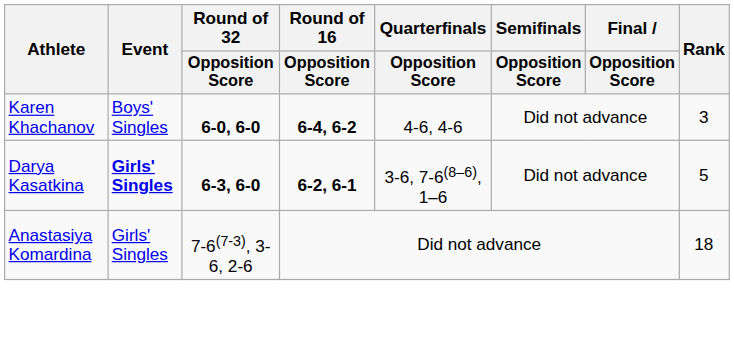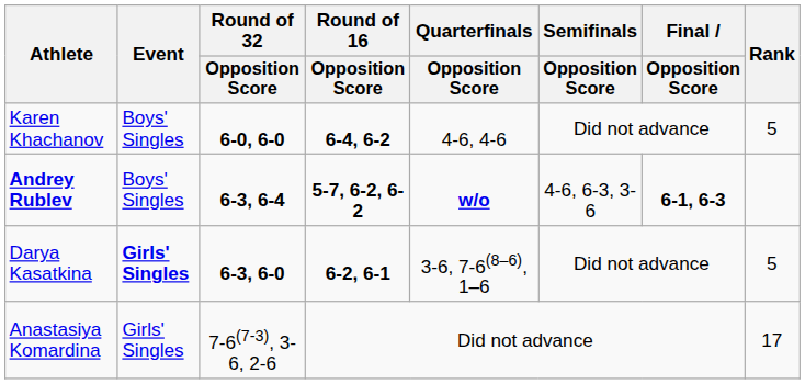Karen Khachanov | Rank: 3 -> 5
+ row: Andrey Rublev | Boys' Singles | 6-3, 6-4 | 5-7, 6-2, 6-2 | w/o | 4-6, 6-3, 3-6 | 6-1, 6-3
Anastasiya Komardina | Rank: 18 -> 17
